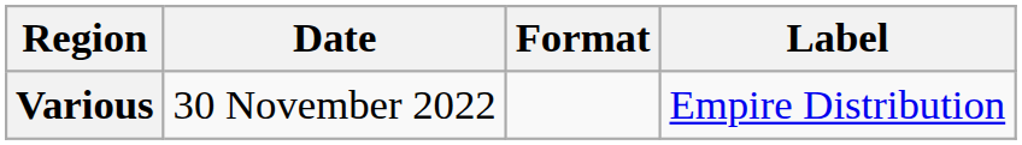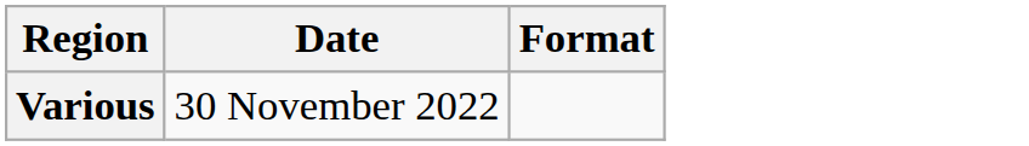- column: Label | Empire Distribution
